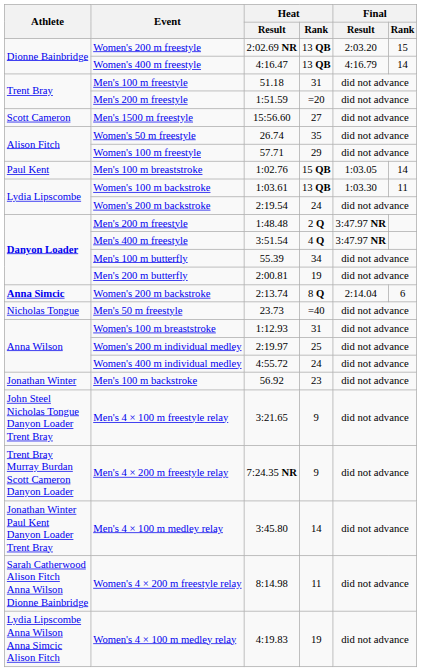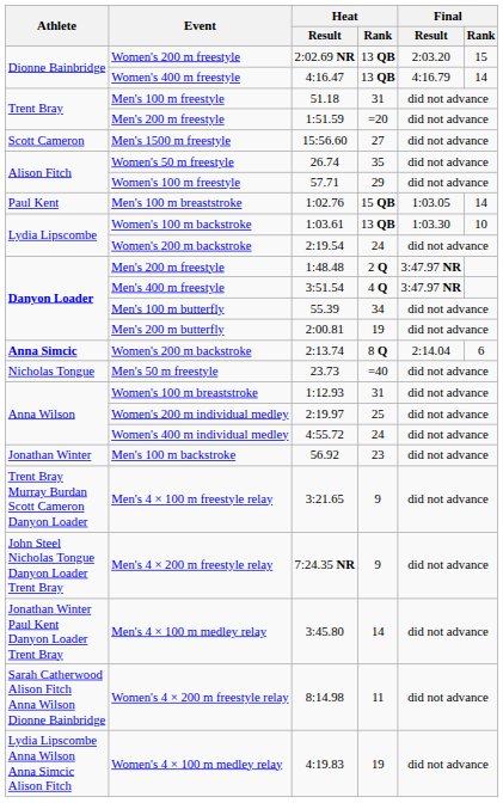Women's 100 m backstroke | Final / Rank: 11 -> 10
Men's 4 × 100 m freestyle relay | Athlete: John Steel Nicholas Tongue Danyon Loader Trent Bray -> Trent Bray Murray Burdan Scott Cameron Danyon Loader
Men's 4 × 200 m freestyle relay | Athlete: Trent Bray Murray Burdan Scott Cameron Danyon Loader -> John Steel Nicholas Tongue Danyon Loader Trent Bray
